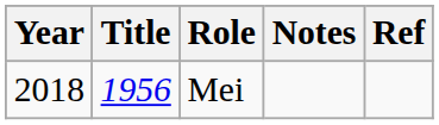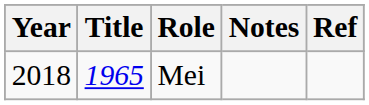Mei | Title: 1956 -> 1965
